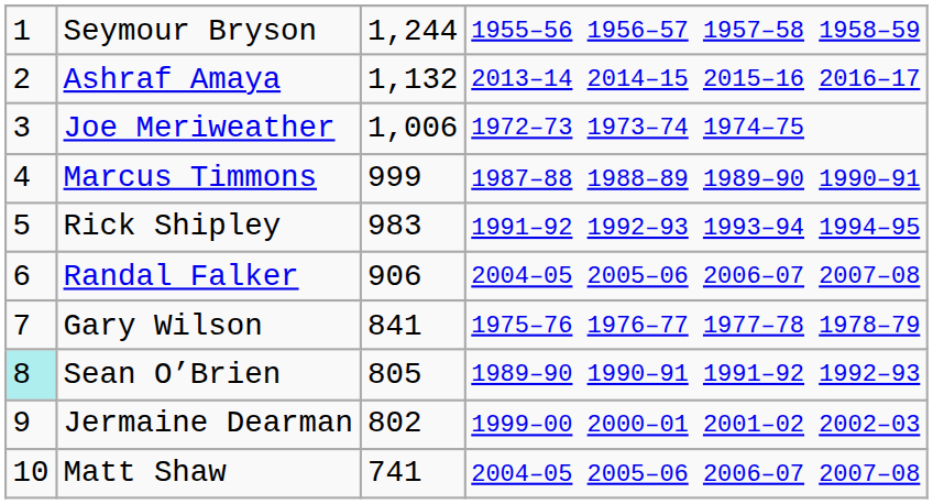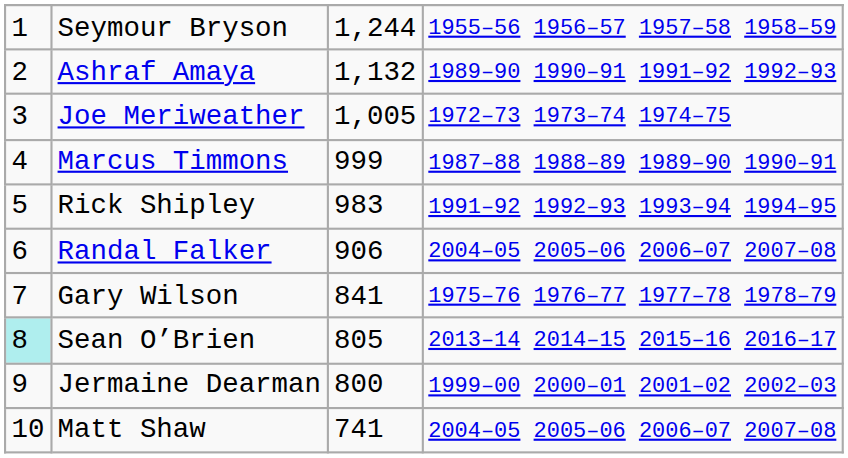Ashraf Amaya | column 4: 2013–14 2014–15 2015–16 2016–17 -> 1989–90 1990–91 1991–92 1992–93
Joe Meriweather | column 3: 1,006 -> 1,005
Sean O’Brien | column 4: 1989–90 1990–91 1991–92 1992–93 -> 2013–14 2014–15 2015–16 2016–17
Jermaine Dearman | column 3: 802 -> 800
